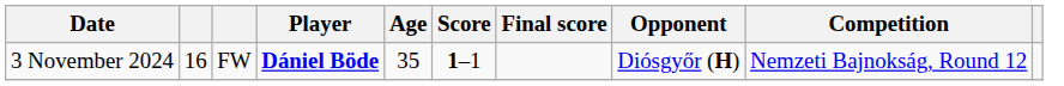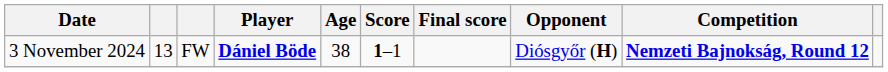3 November 2024 | column 2: 16 -> 13
3 November 2024 | Age: 35 -> 38
3 November 2024 | Competition: normal -> bold
